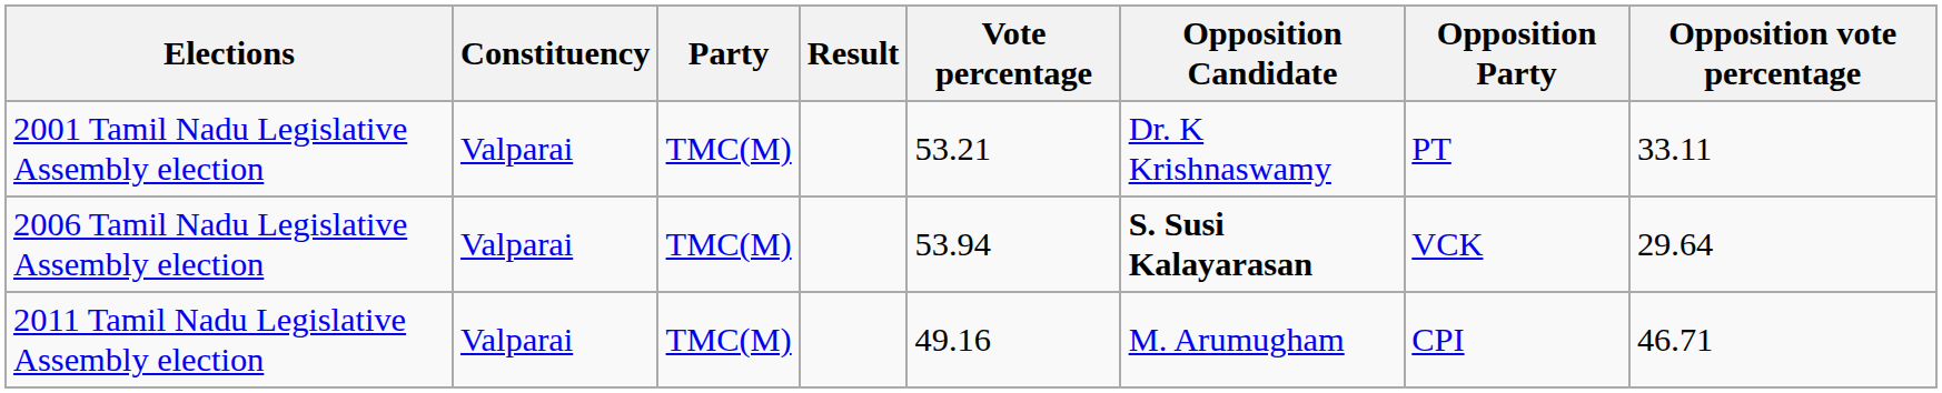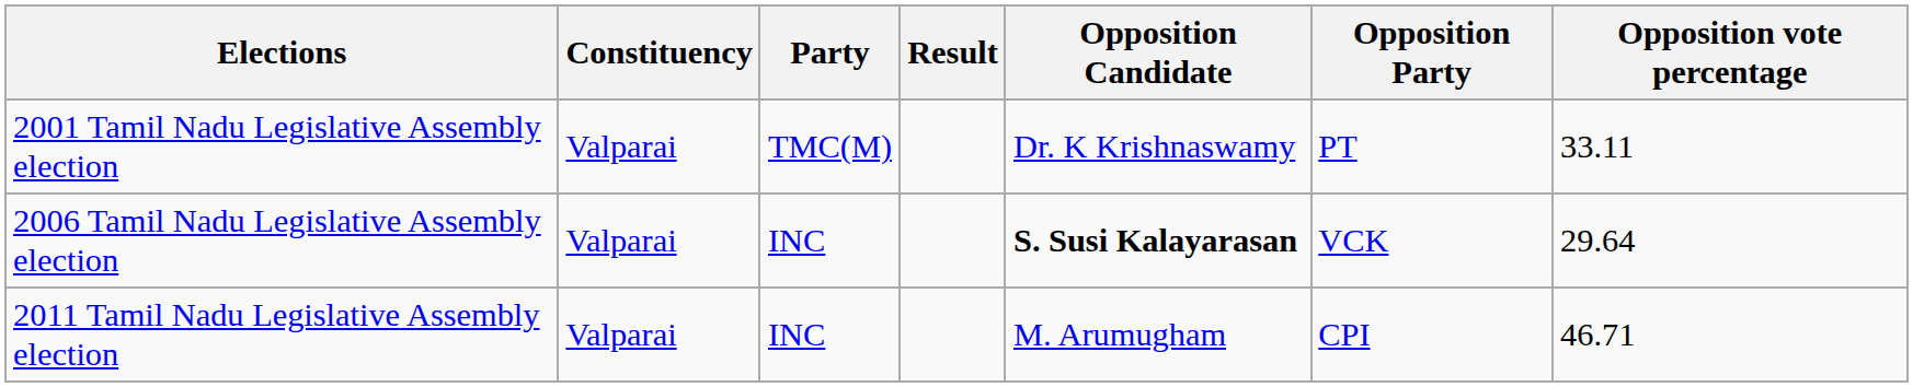- column: Vote percentage | 53.21 | 53.94 | 49.16
2006 Tamil Nadu Legislative Assembly election | Party: TMC(M) -> INC
2011 Tamil Nadu Legislative Assembly election | Party: TMC(M) -> INC
